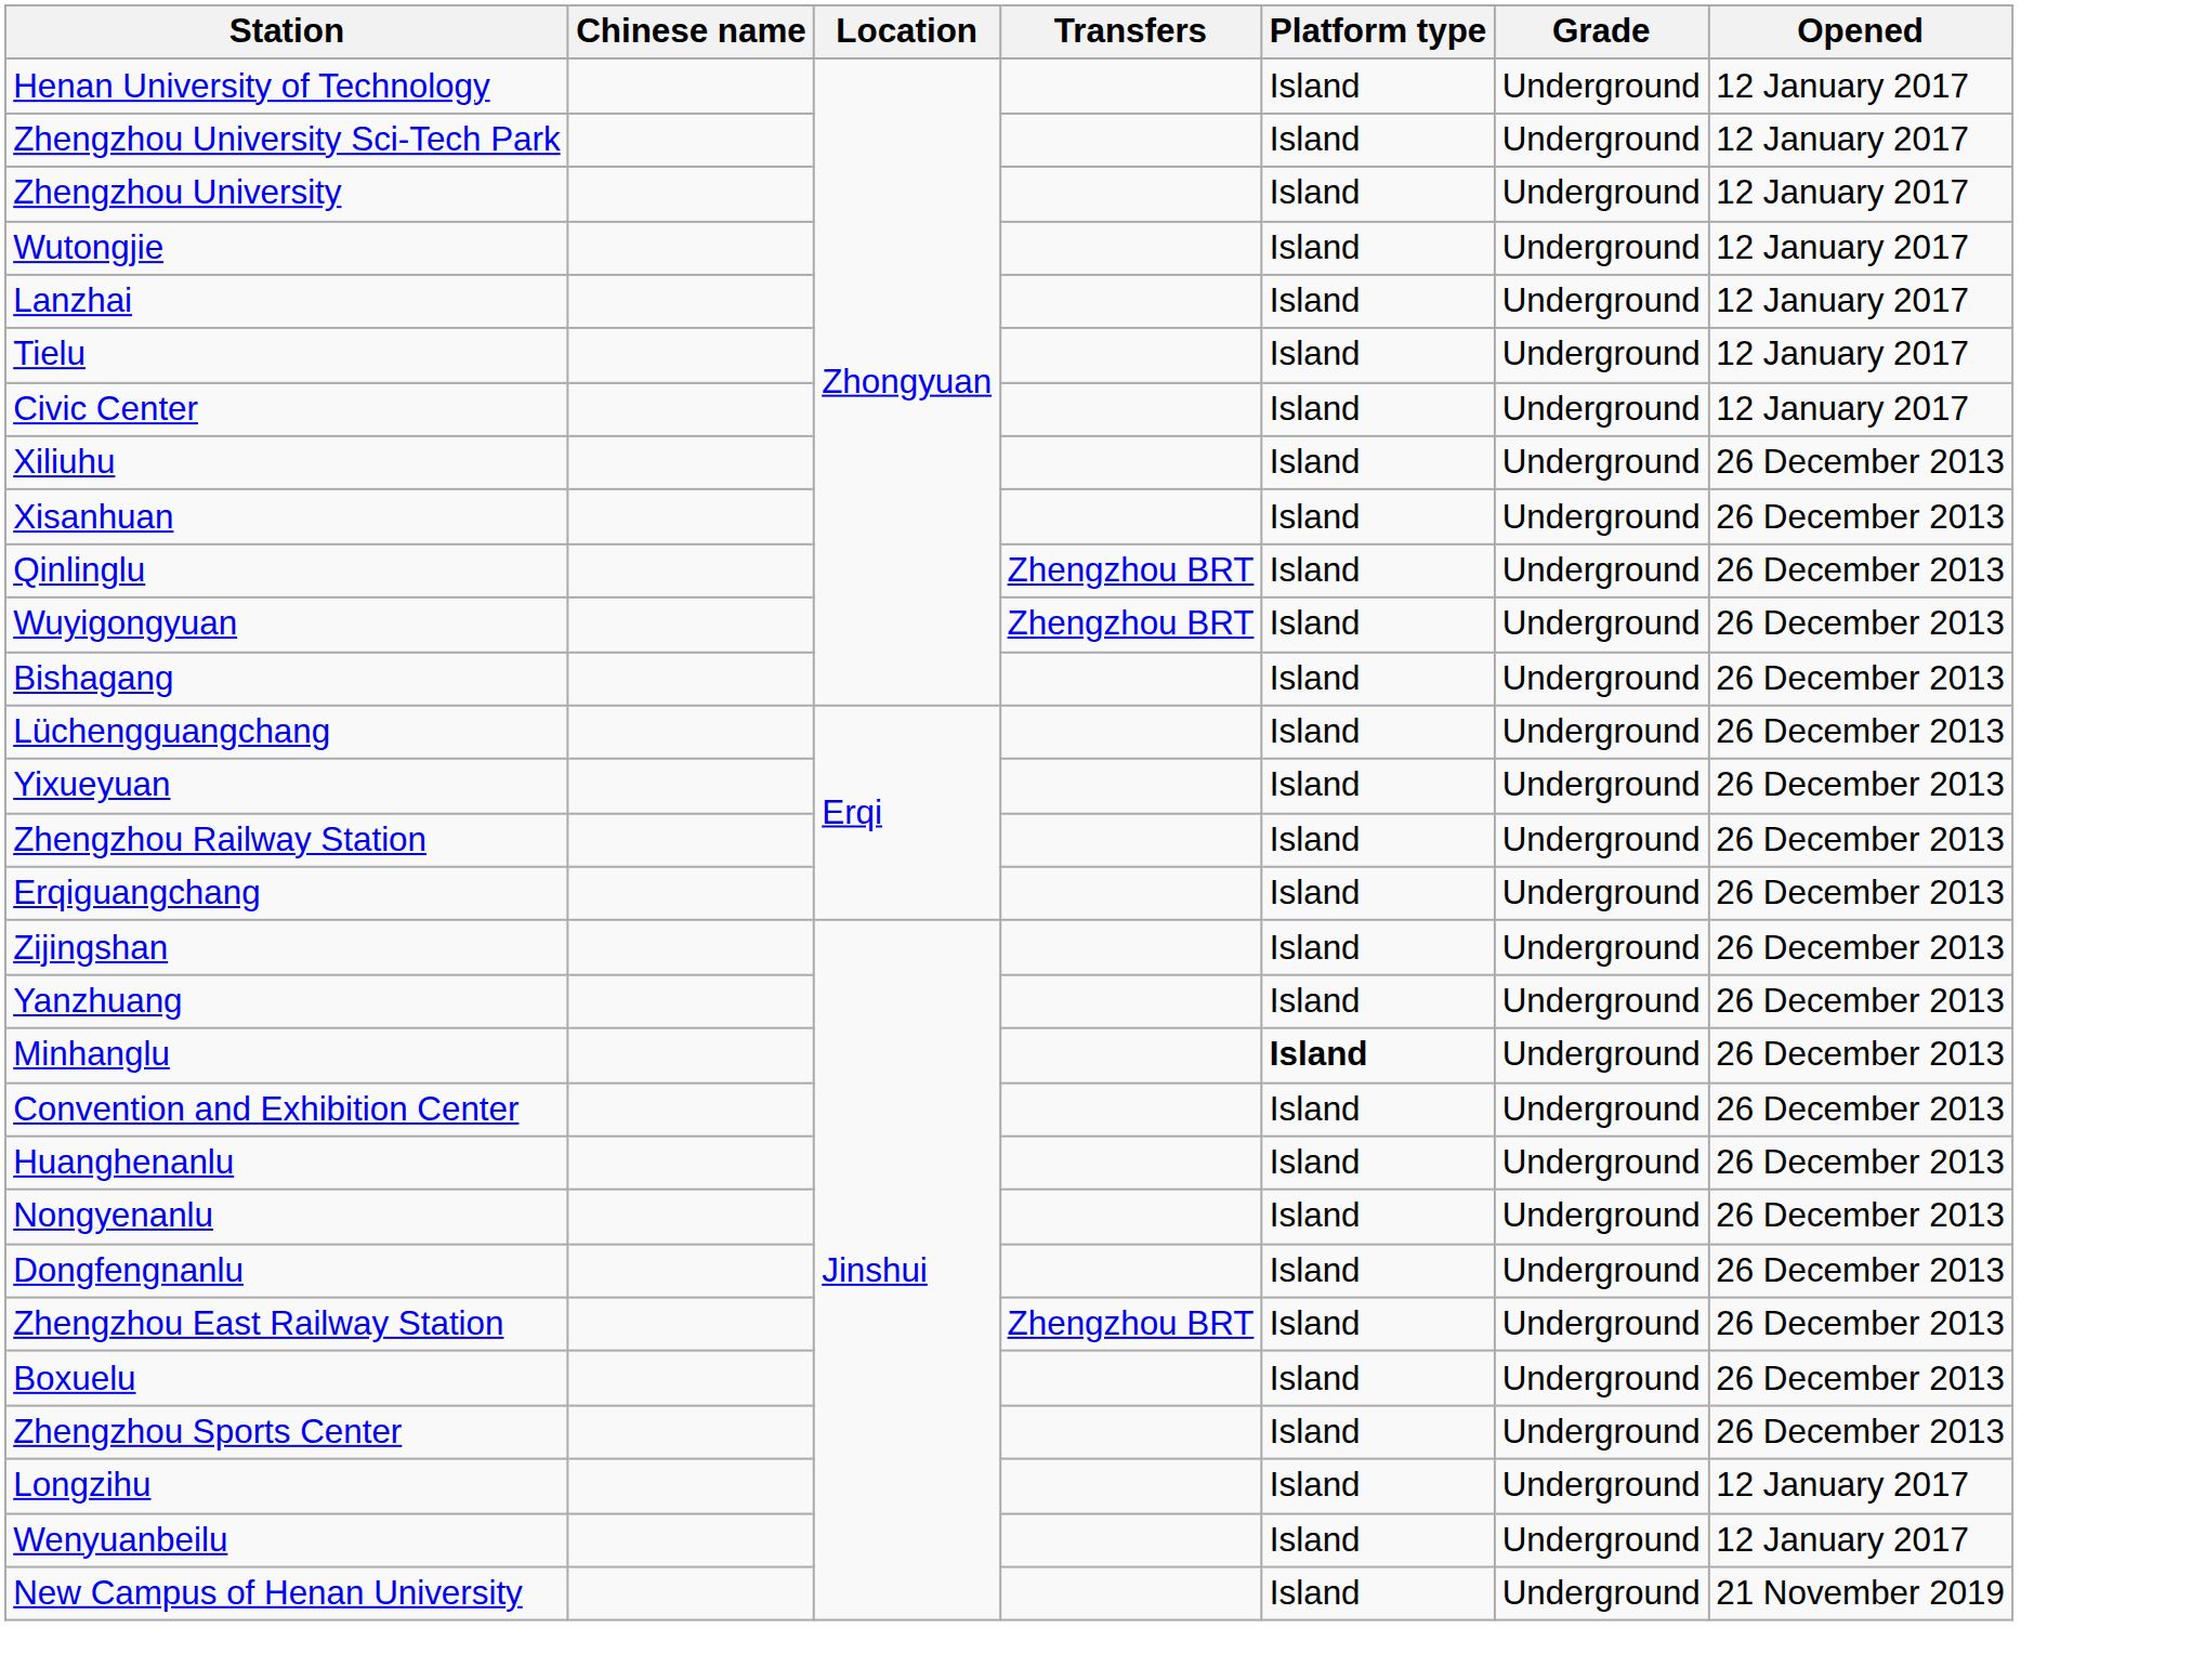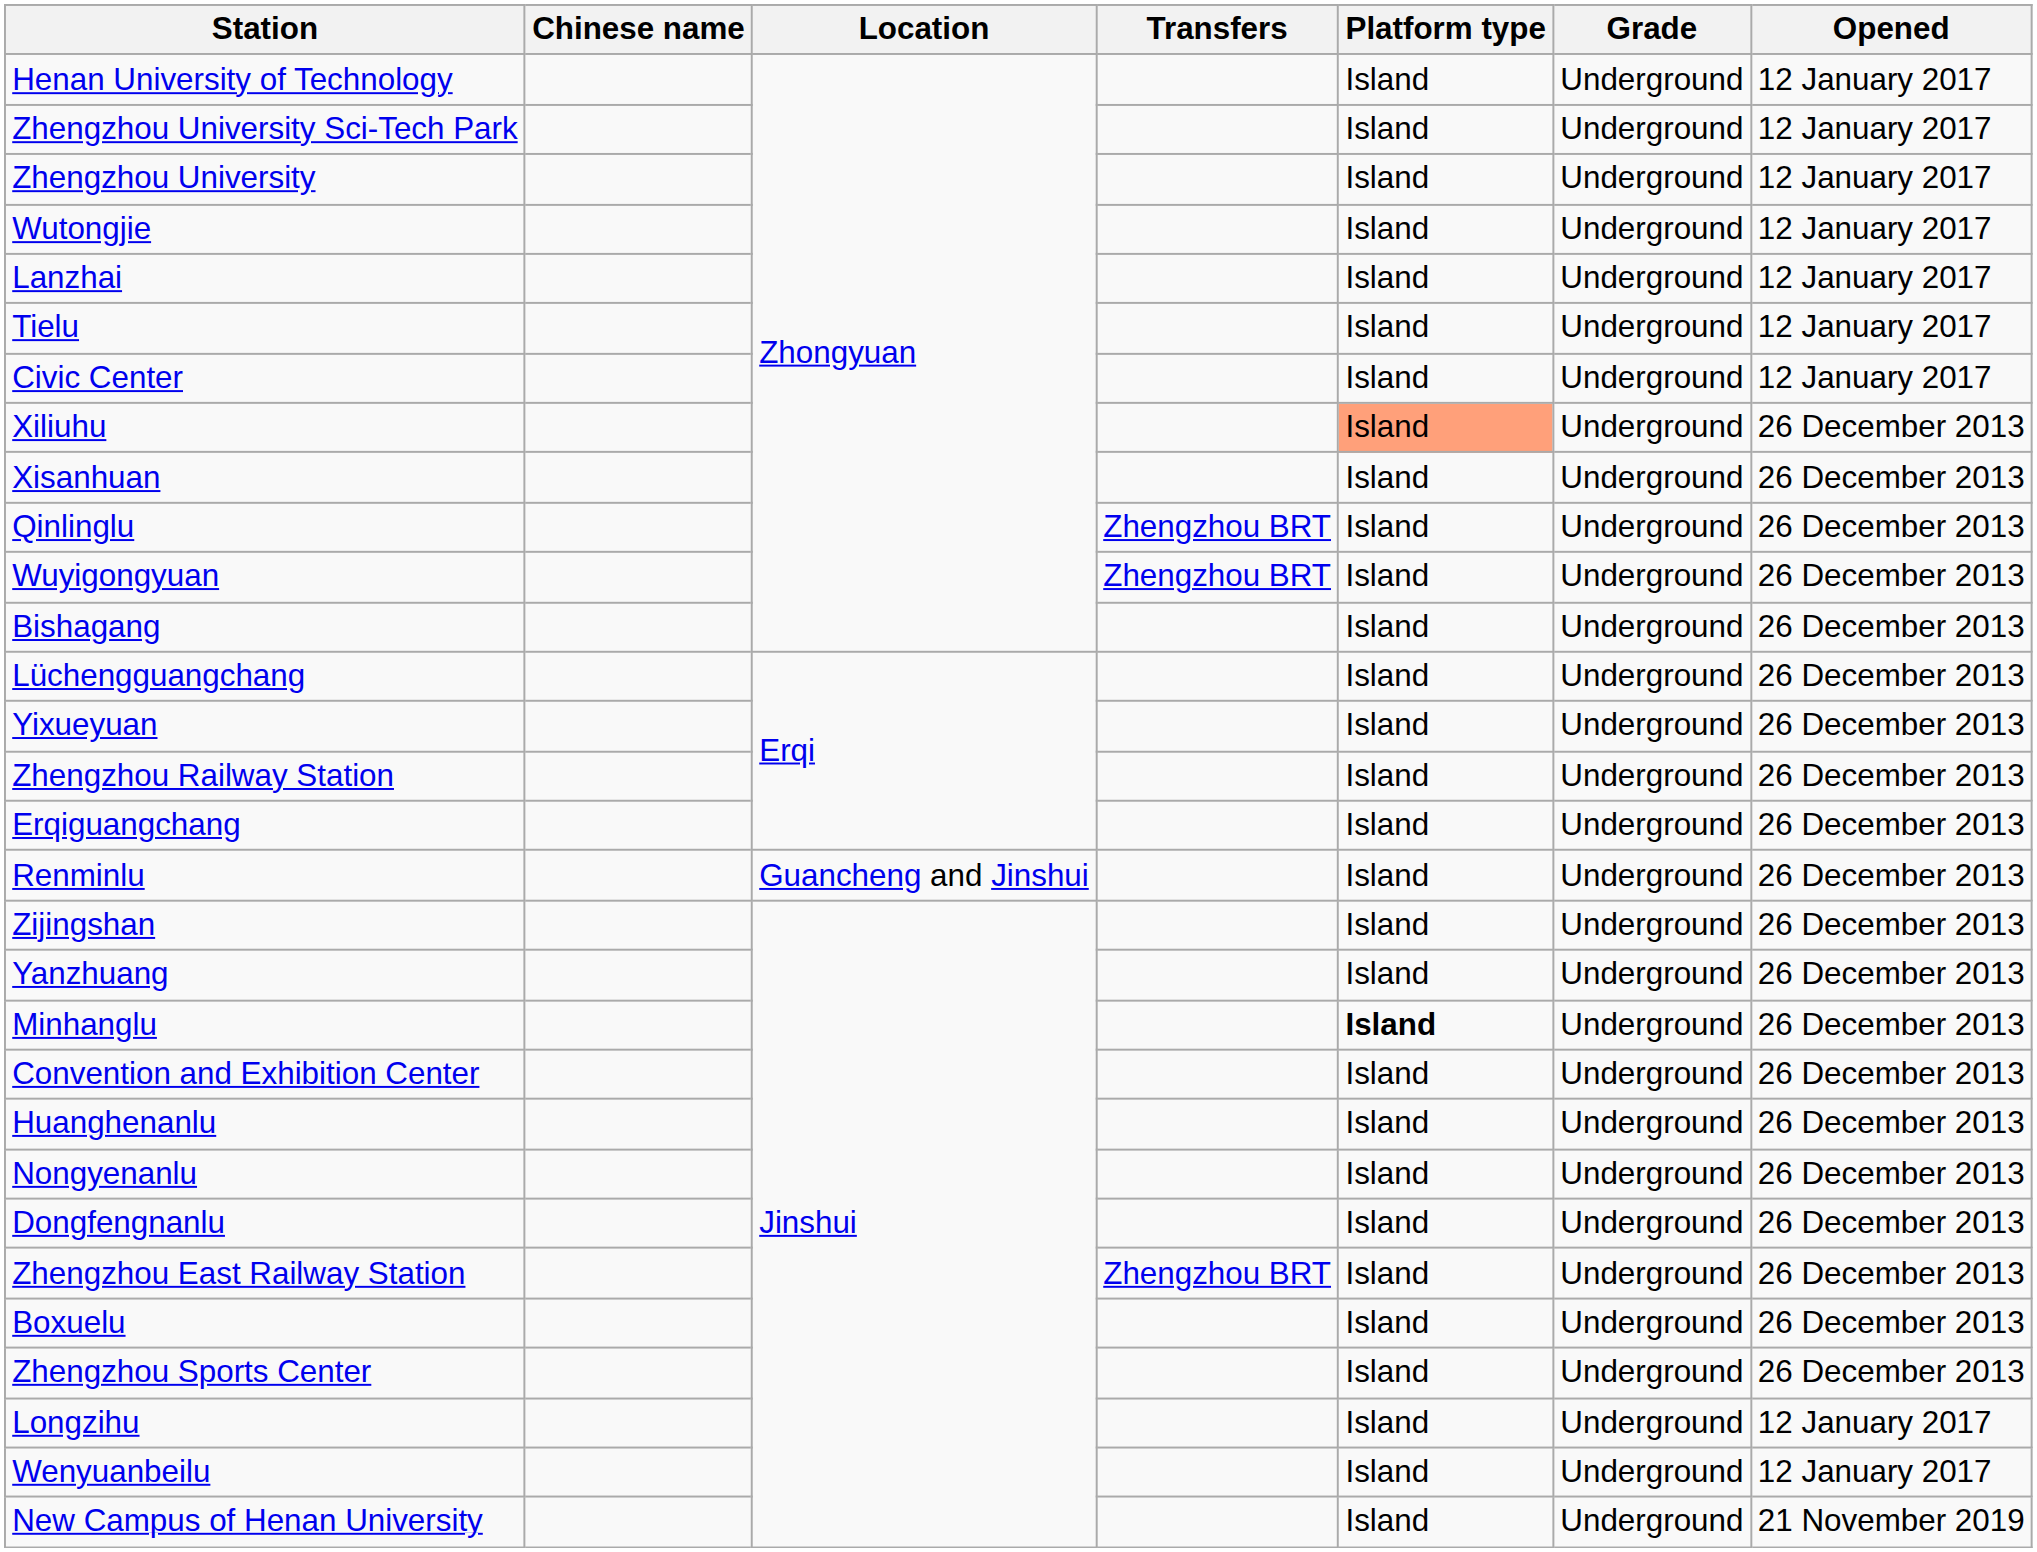Xiliuhu | Platform type: no background -> lightsalmon background
+ row: Renminlu | Guancheng and Jinshui | Island | Underground | 26 December 2013
